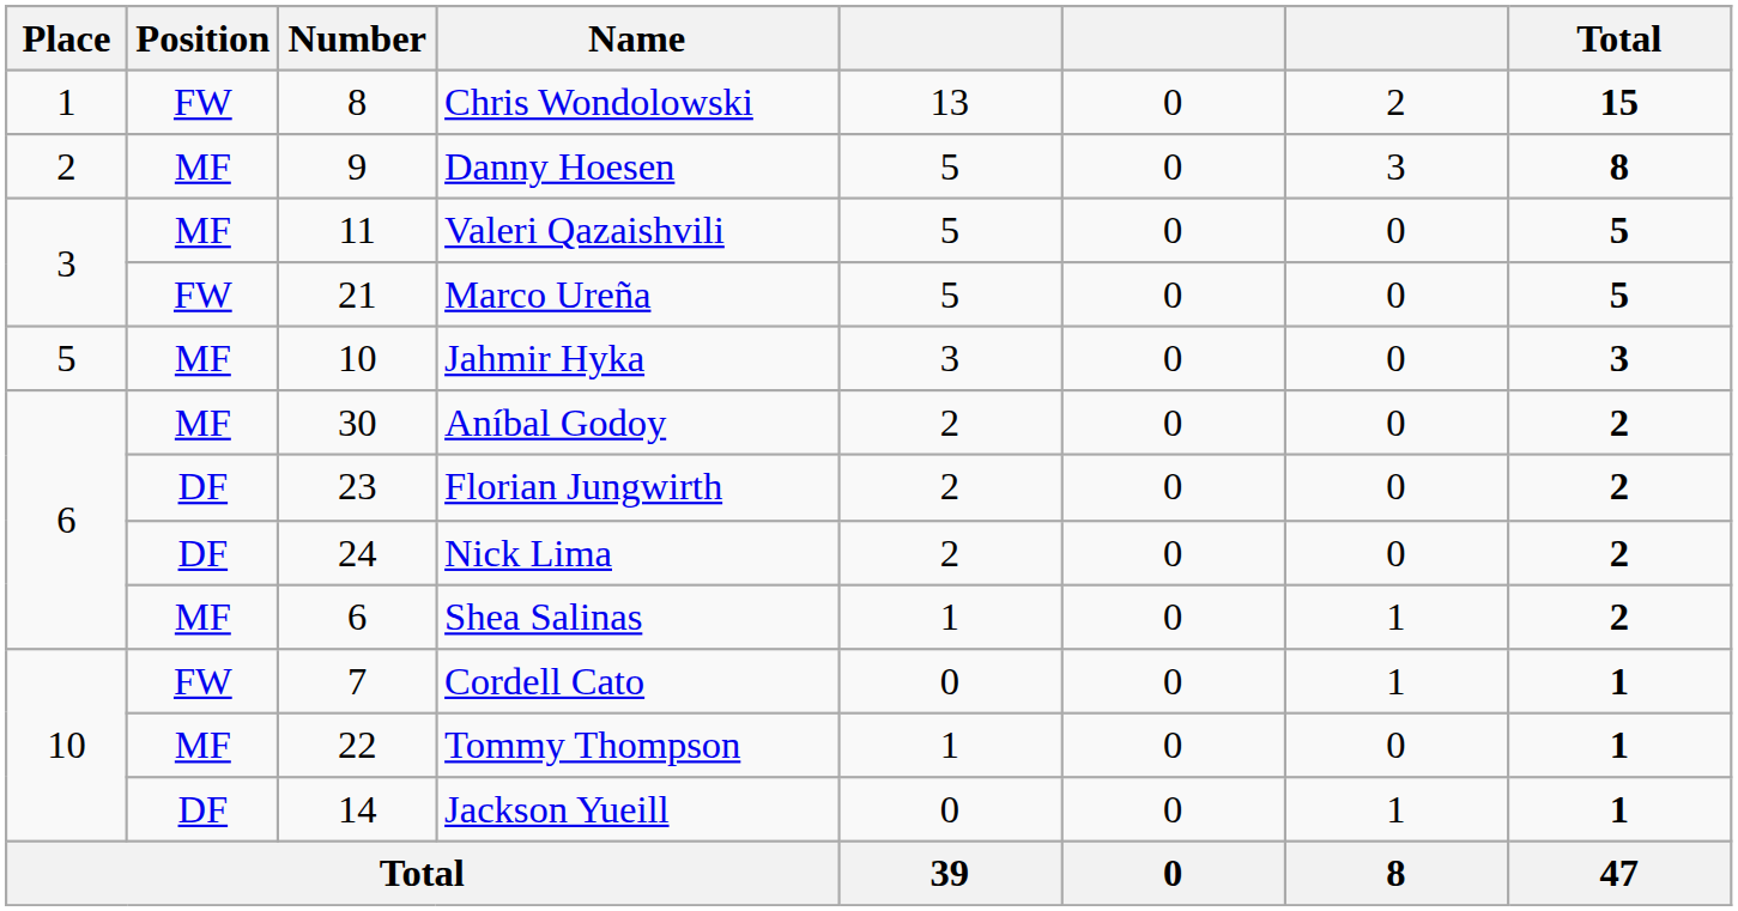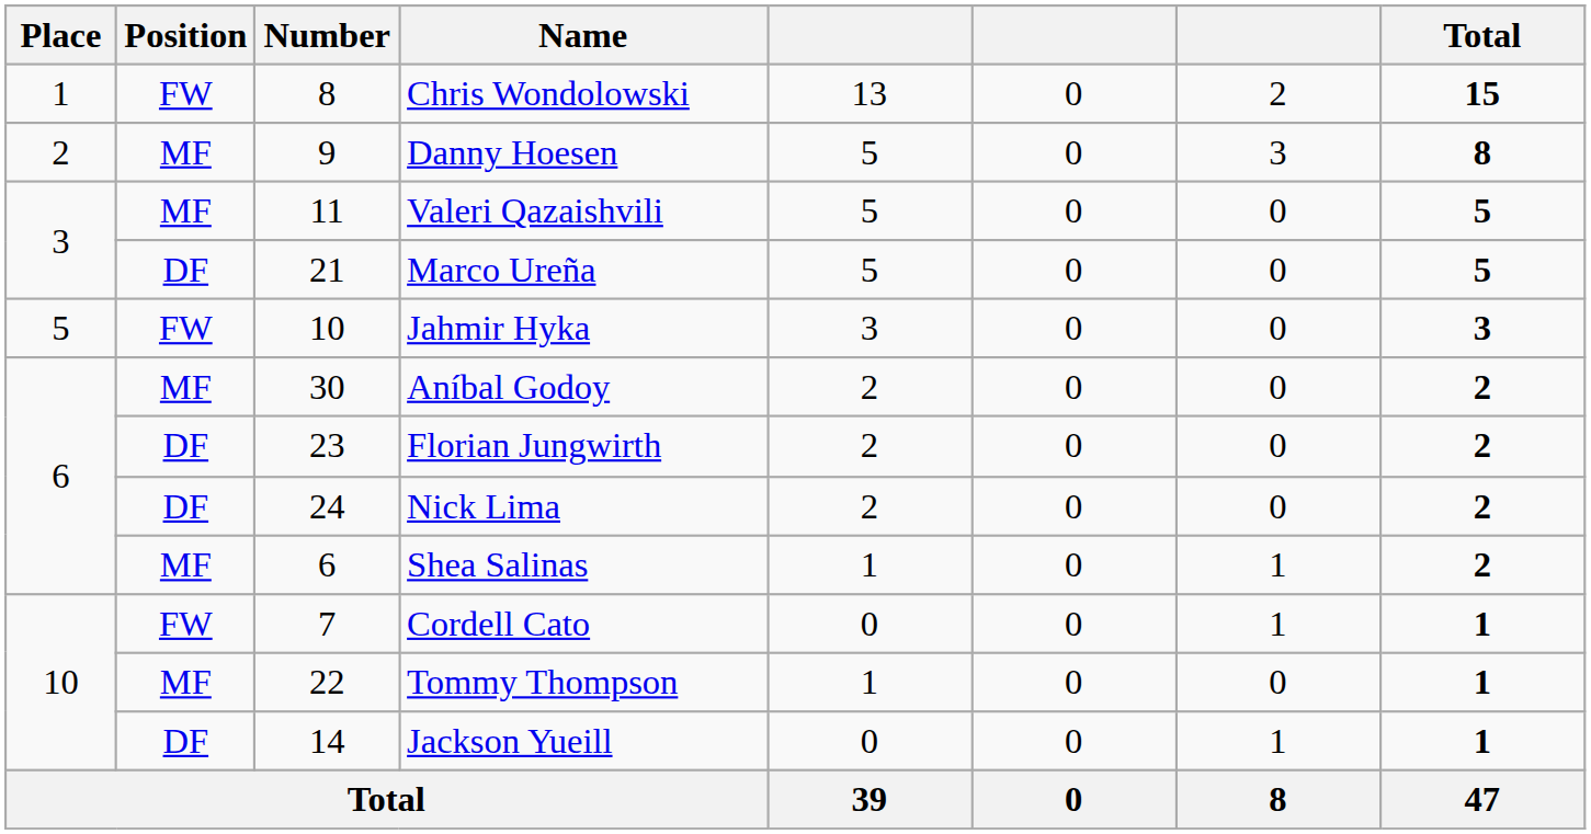Marco Ureña | Position: FW -> DF
Jahmir Hyka | Position: MF -> FW
